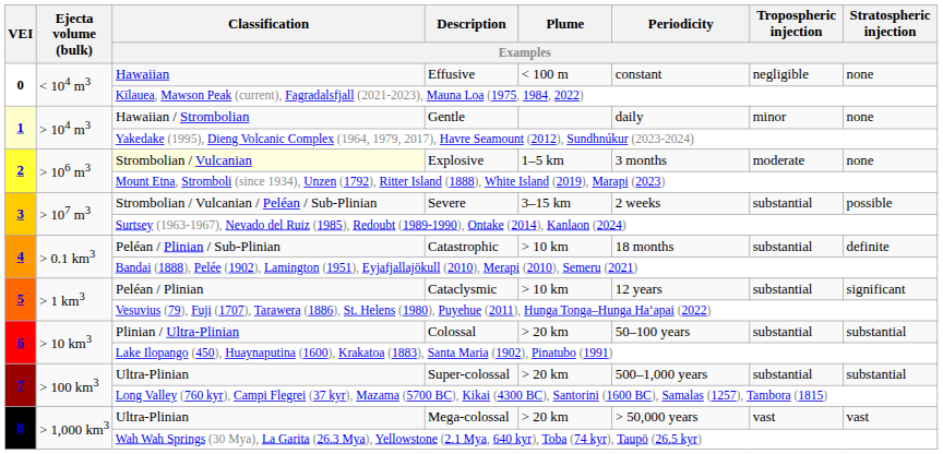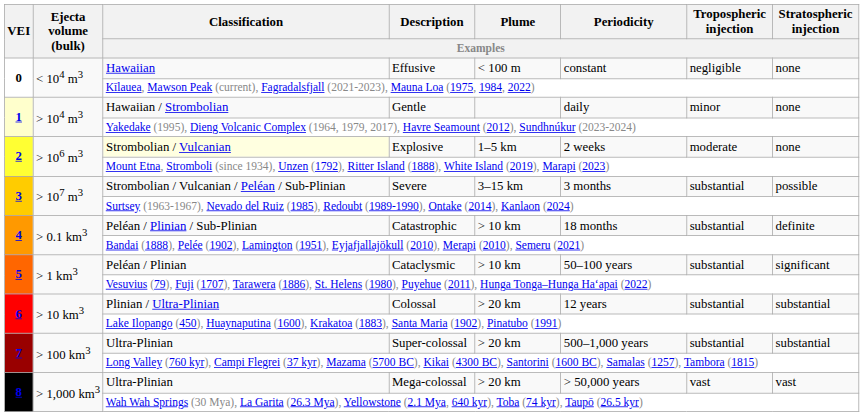Explosive | Periodicity / Examples: 3 months -> 2 weeks
Severe | Periodicity / Examples: 2 weeks -> 3 months
Cataclysmic | Periodicity / Examples: 12 years -> 50–100 years
Colossal | Periodicity / Examples: 50–100 years -> 12 years
